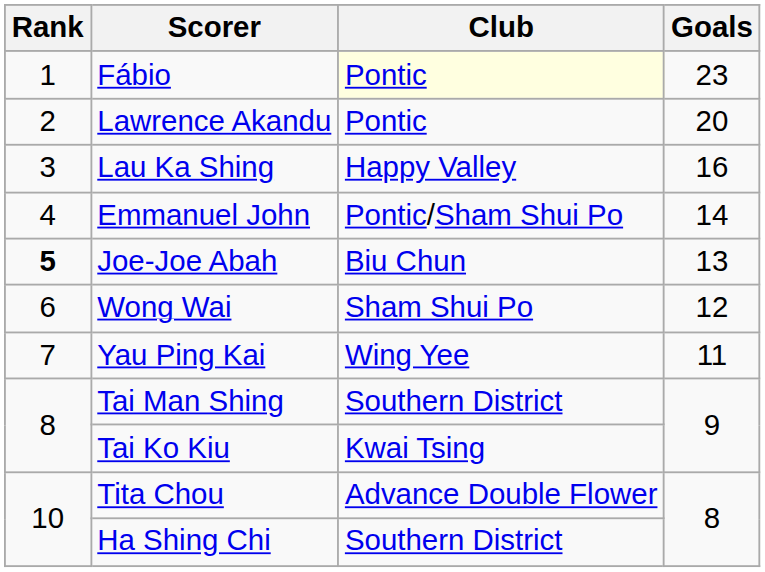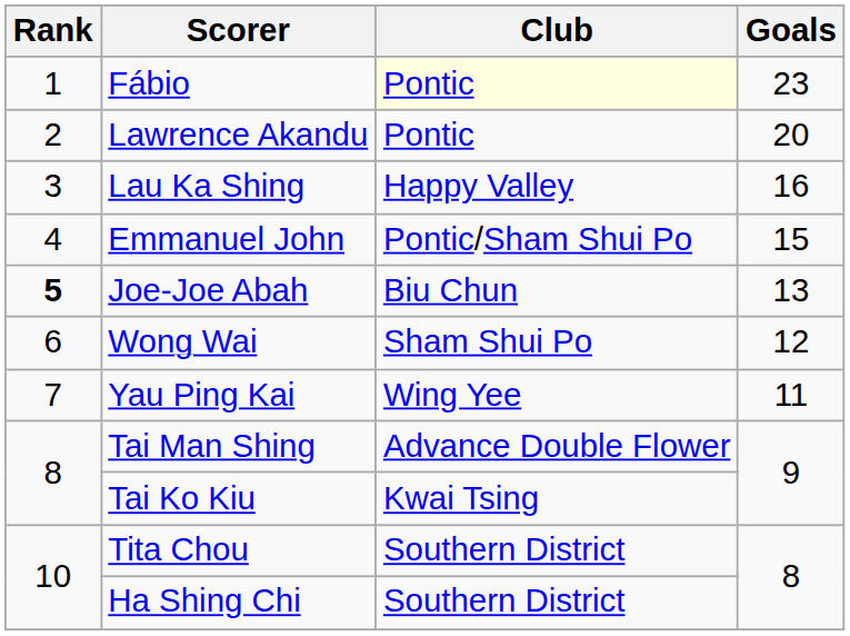Emmanuel John | Goals: 14 -> 15
Tai Man Shing | Club: Southern District -> Advance Double Flower
Tita Chou | Club: Advance Double Flower -> Southern District
